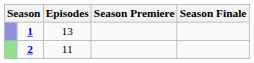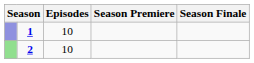1 | Episodes: 13 -> 10
2 | Episodes: 11 -> 10
